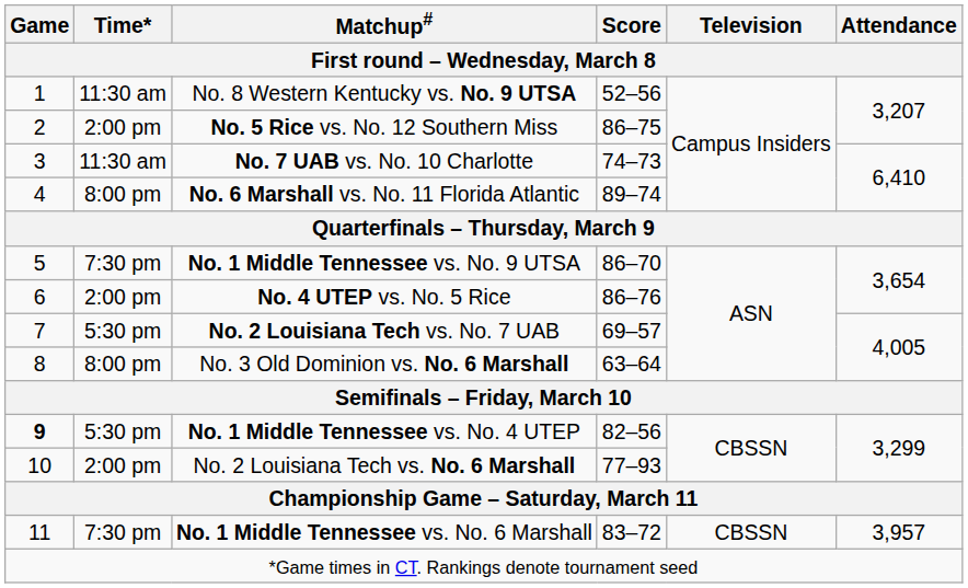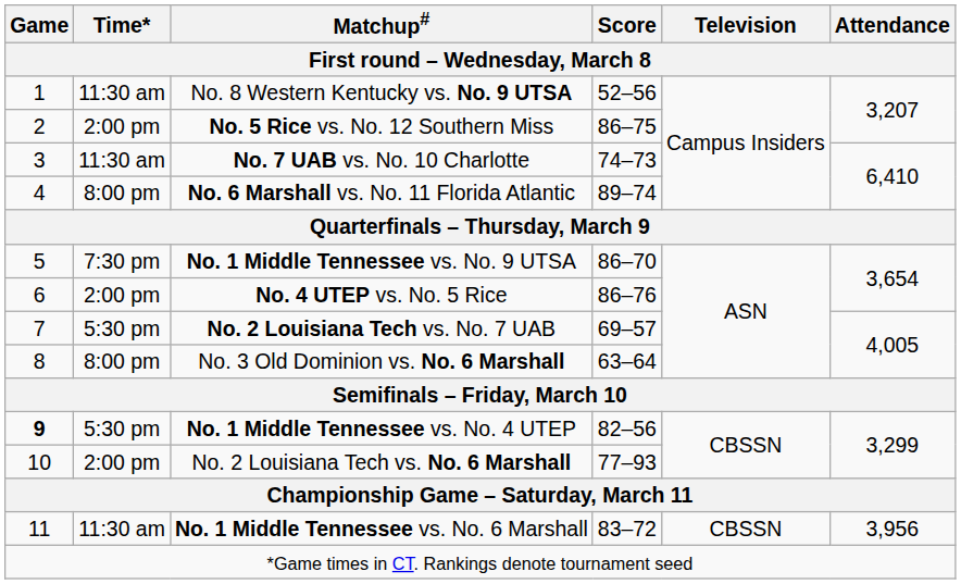No. 1 Middle Tennessee vs. No. 6 Marshall | Time* / First round – Wednesday, March 8: 7:30 pm -> 11:30 am
No. 1 Middle Tennessee vs. No. 6 Marshall | Attendance / First round – Wednesday, March 8: 3,957 -> 3,956
